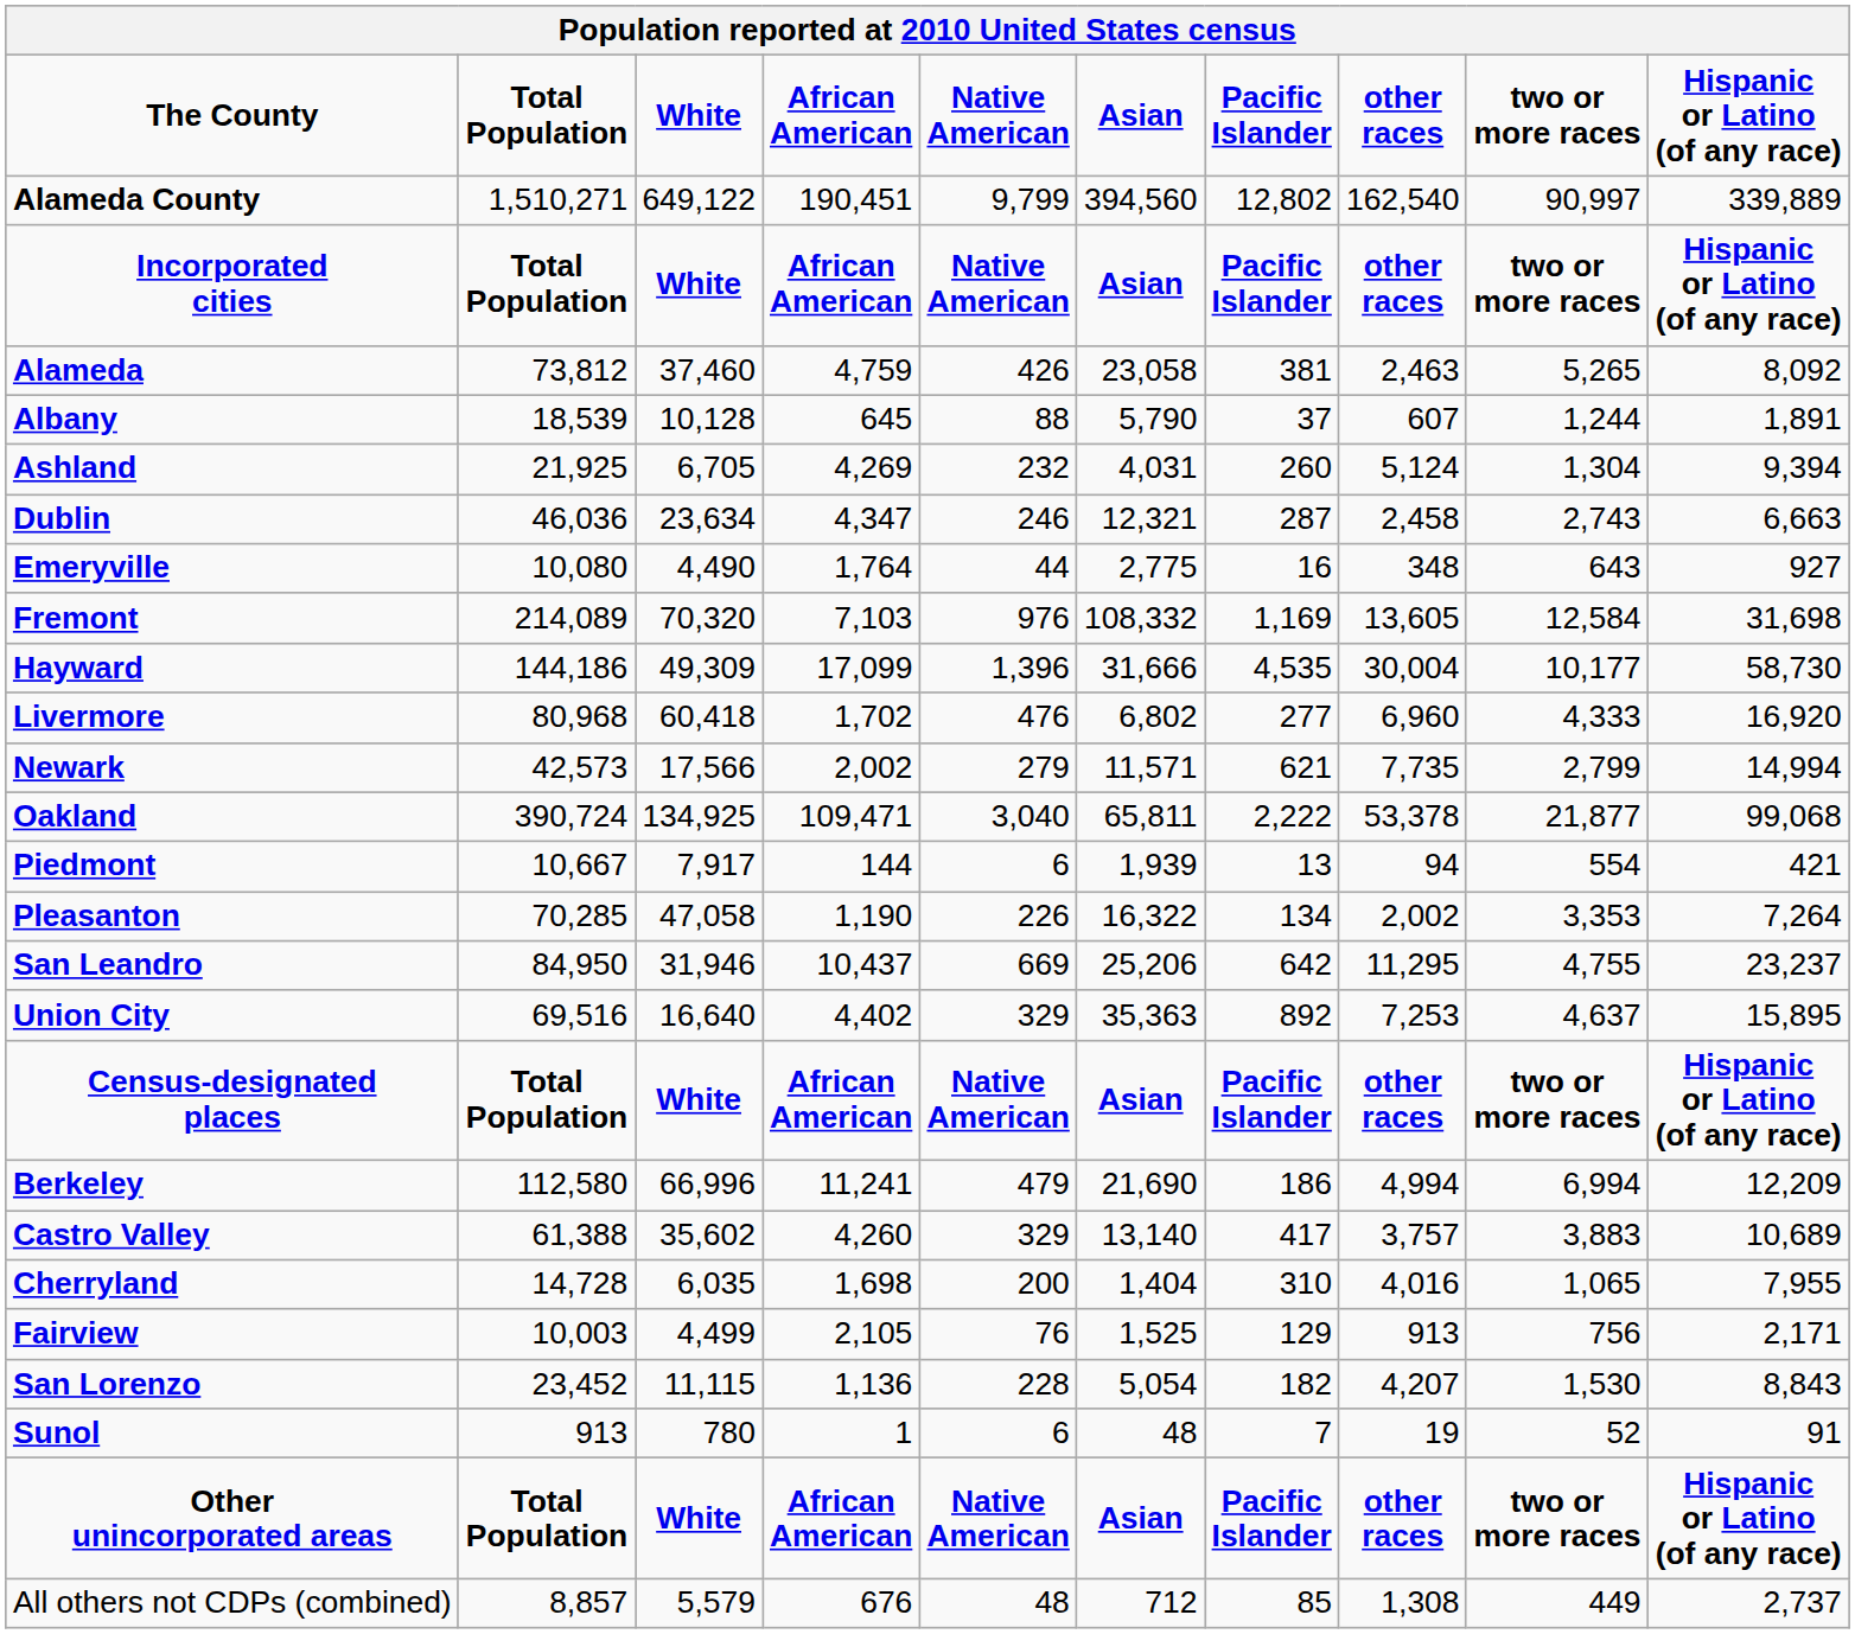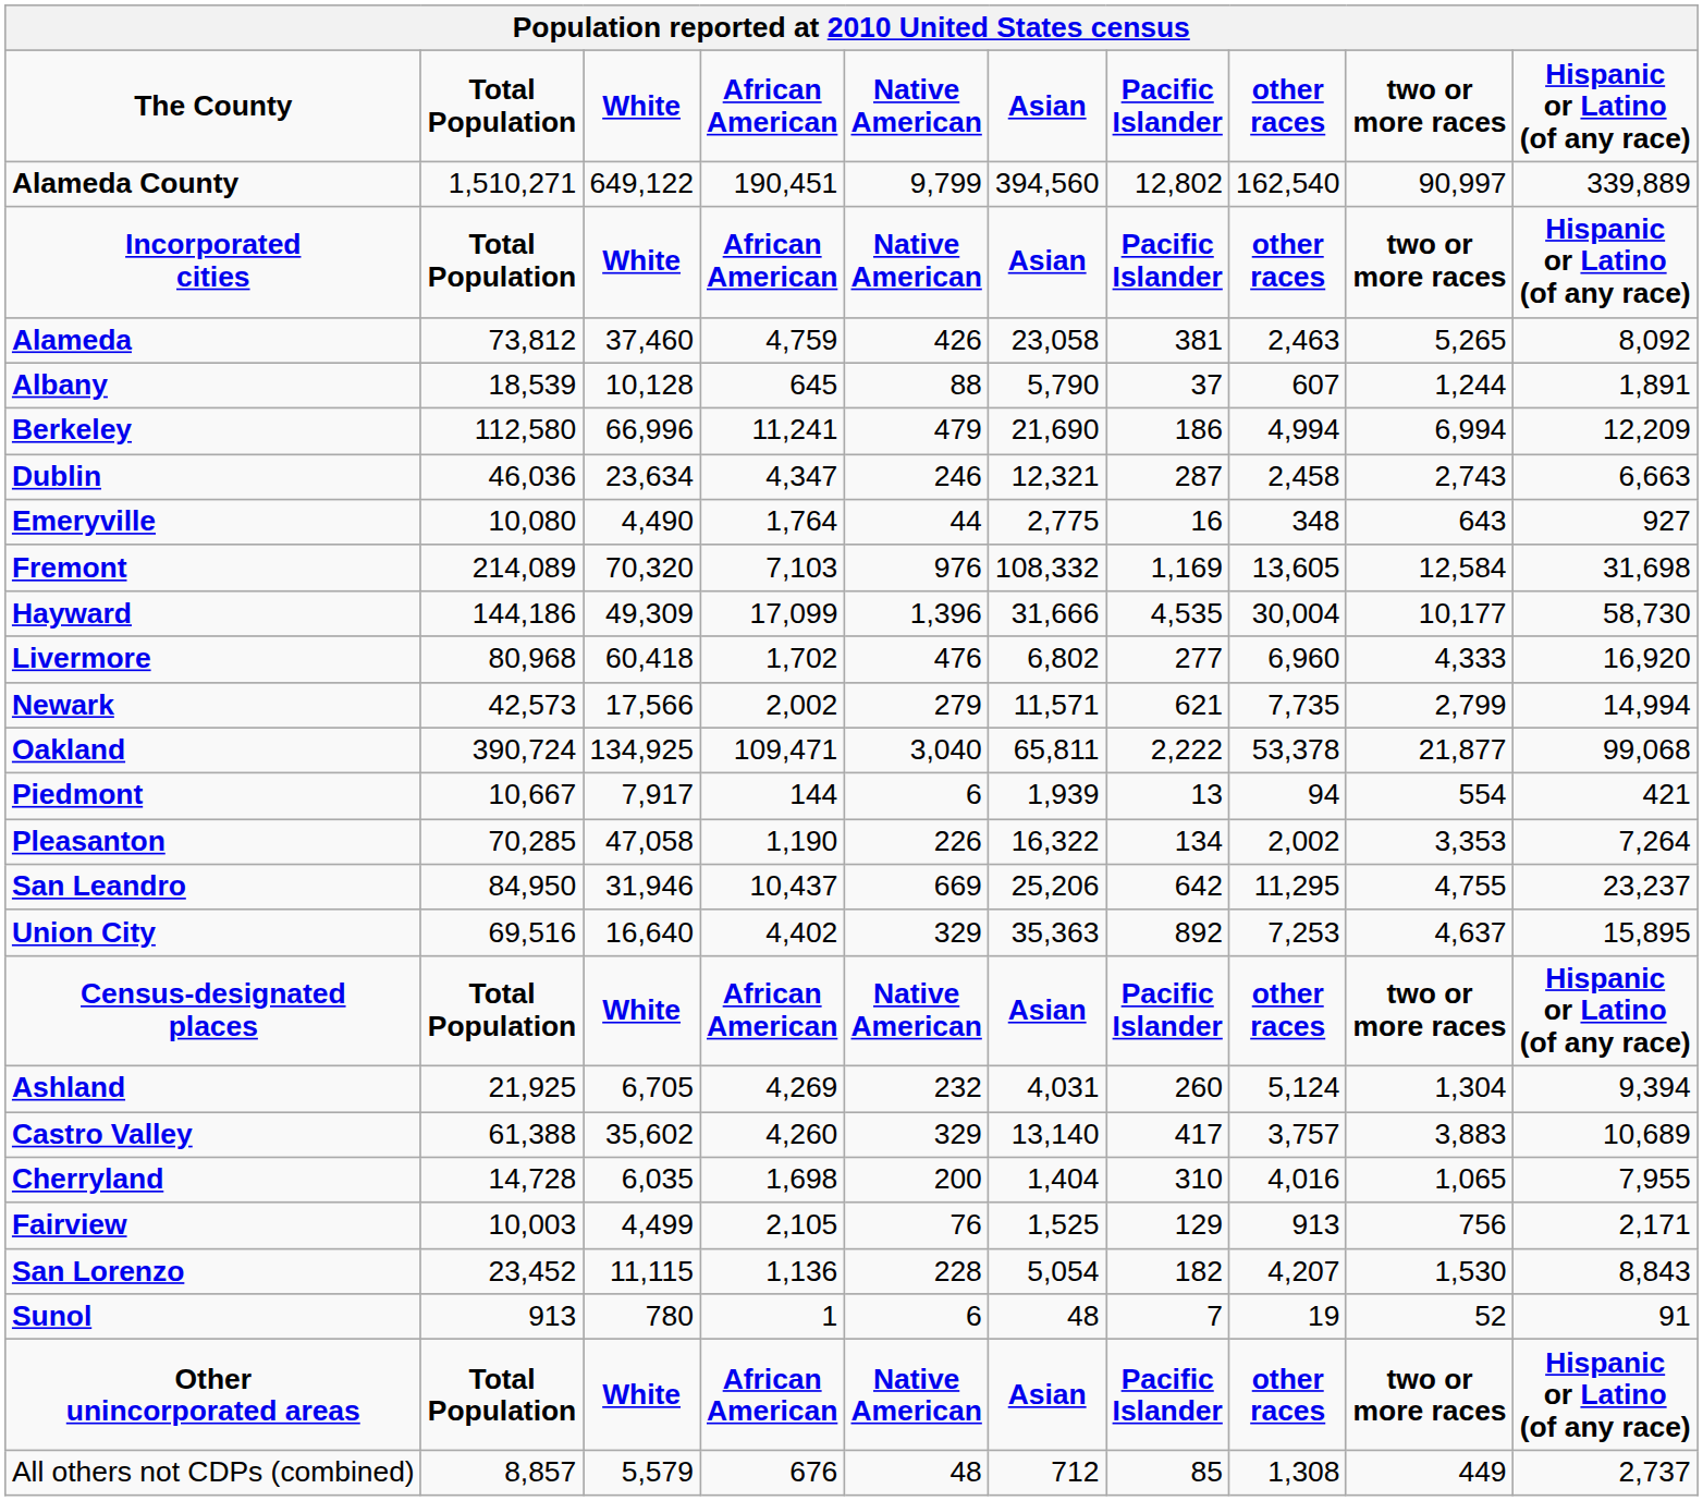rows swapped: Berkeley <-> Ashland
